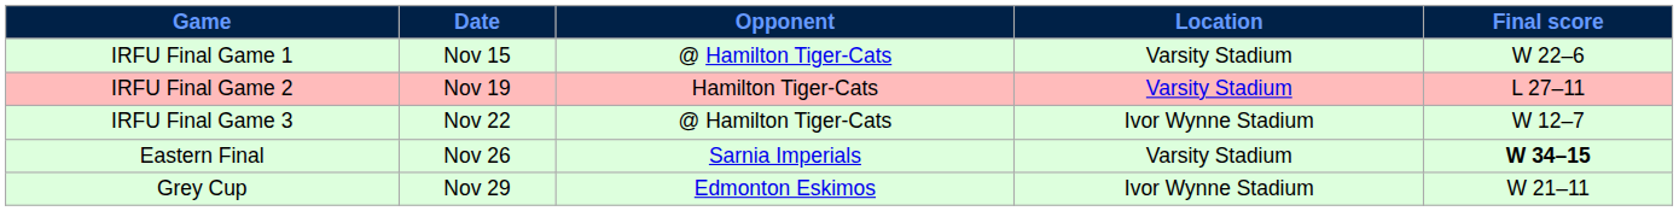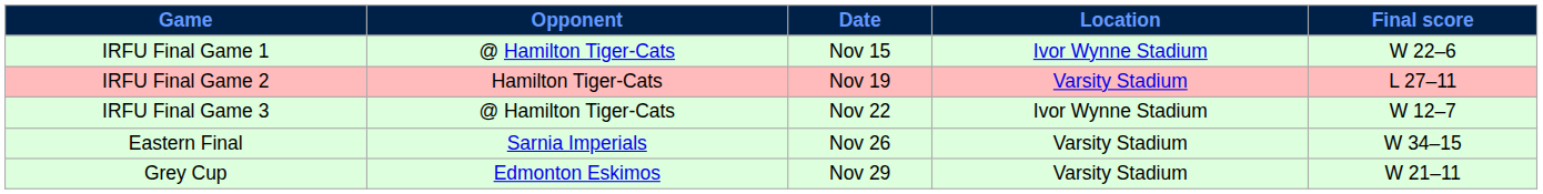columns swapped: Date <-> Opponent
IRFU Final Game 1 | Location: Varsity Stadium -> Ivor Wynne Stadium
Eastern Final | Final score: bold -> normal
Grey Cup | Location: Ivor Wynne Stadium -> Varsity Stadium
